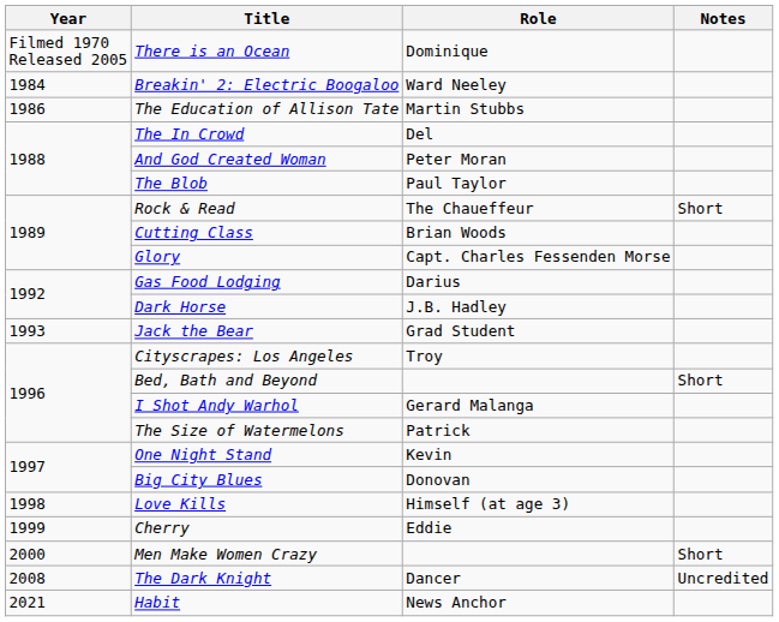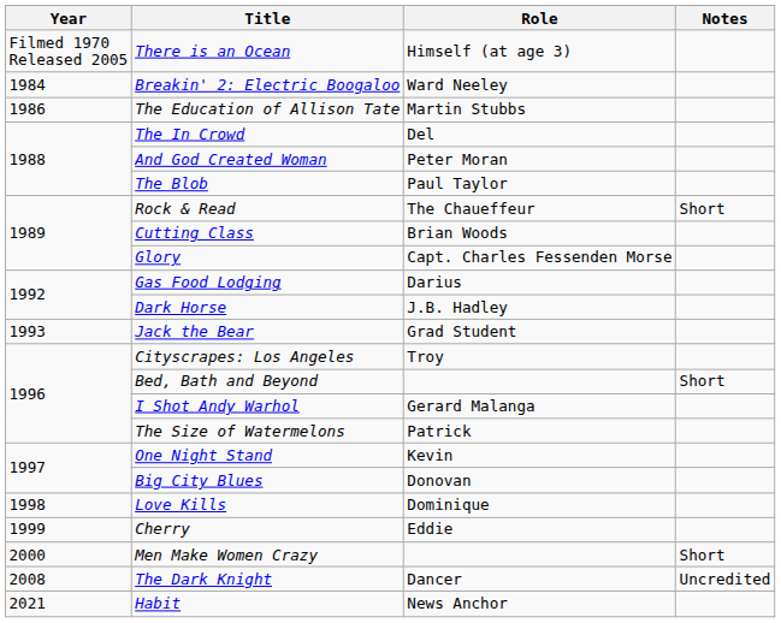There is an Ocean | Role: Dominique -> Himself (at age 3)
Love Kills | Role: Himself (at age 3) -> Dominique
